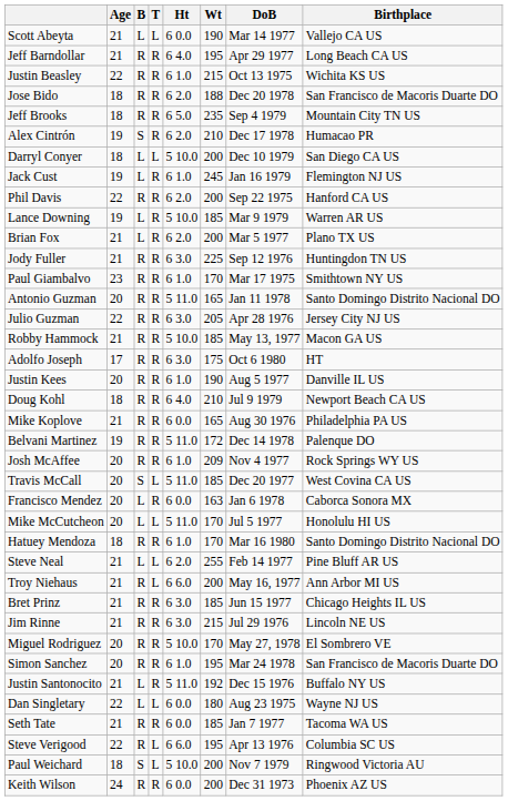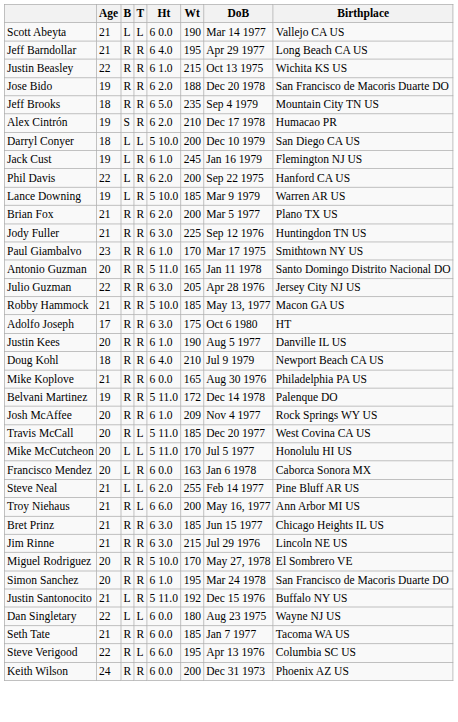Jose Bido | Age: 18 -> 19
Phil Davis | B: R -> L
Brian Fox | B: L -> R
Travis McCall | B: S -> R
rows swapped: Mike McCutcheon <-> Francisco Mendez
- row: Hatuey Mendoza | 18 | R | R | 6 1.0 | 170 | Mar 16 1980 | Santo Domingo Distrito Nacional DO
- row: Paul Weichard | 18 | S | L | 5 10.0 | 200 | Nov 7 1979 | Ringwood Victoria AU
